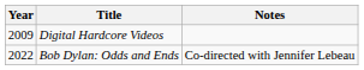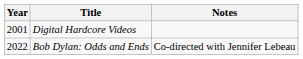Digital Hardcore Videos | Year: 2009 -> 2001
